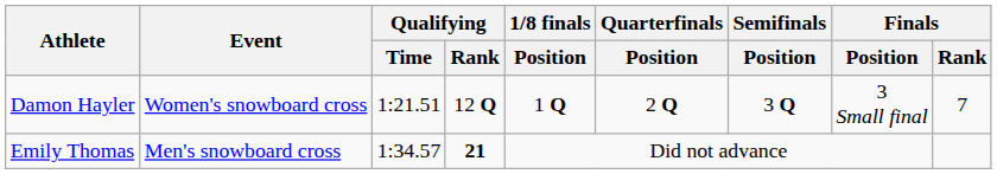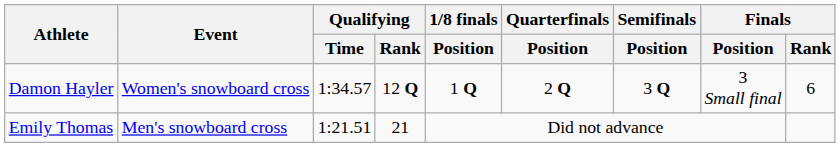Damon Hayler | Qualifying / Time: 1:21.51 -> 1:34.57
Damon Hayler | Finals / Rank: 7 -> 6
Emily Thomas | Qualifying / Time: 1:34.57 -> 1:21.51
Emily Thomas | Qualifying / Rank: bold -> normal
